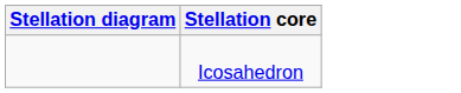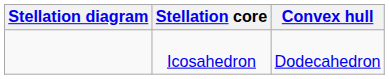+ column: Convex hull | Dodecahedron
